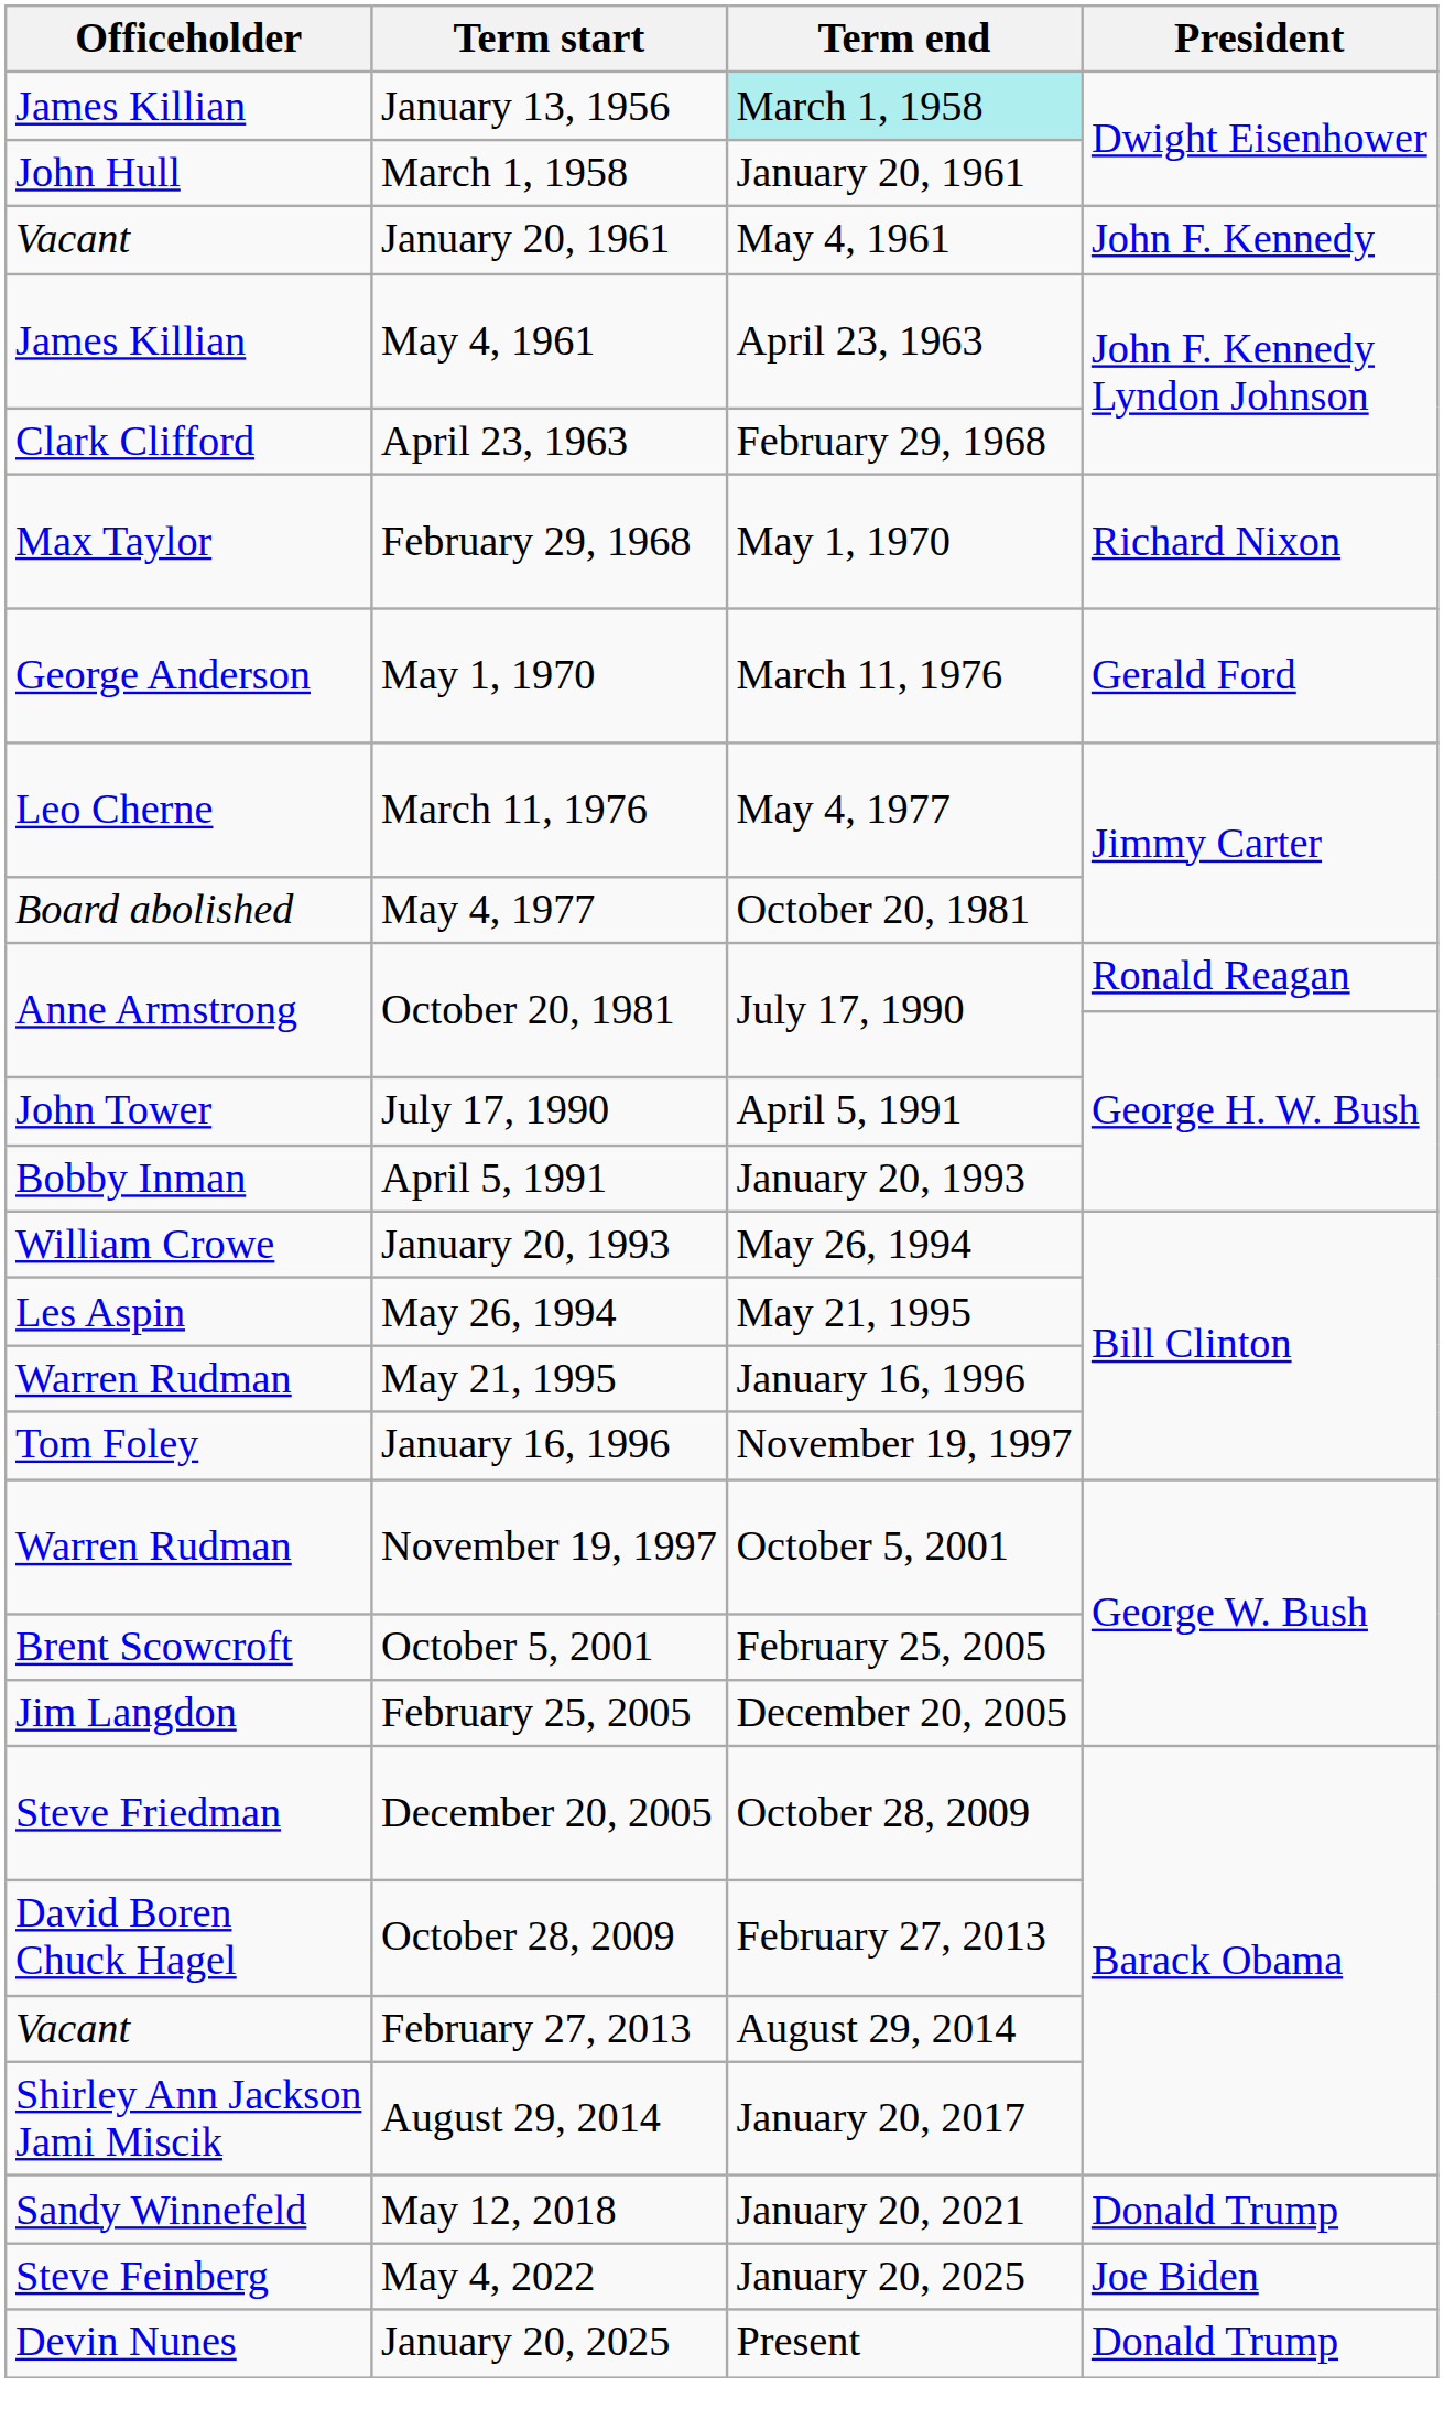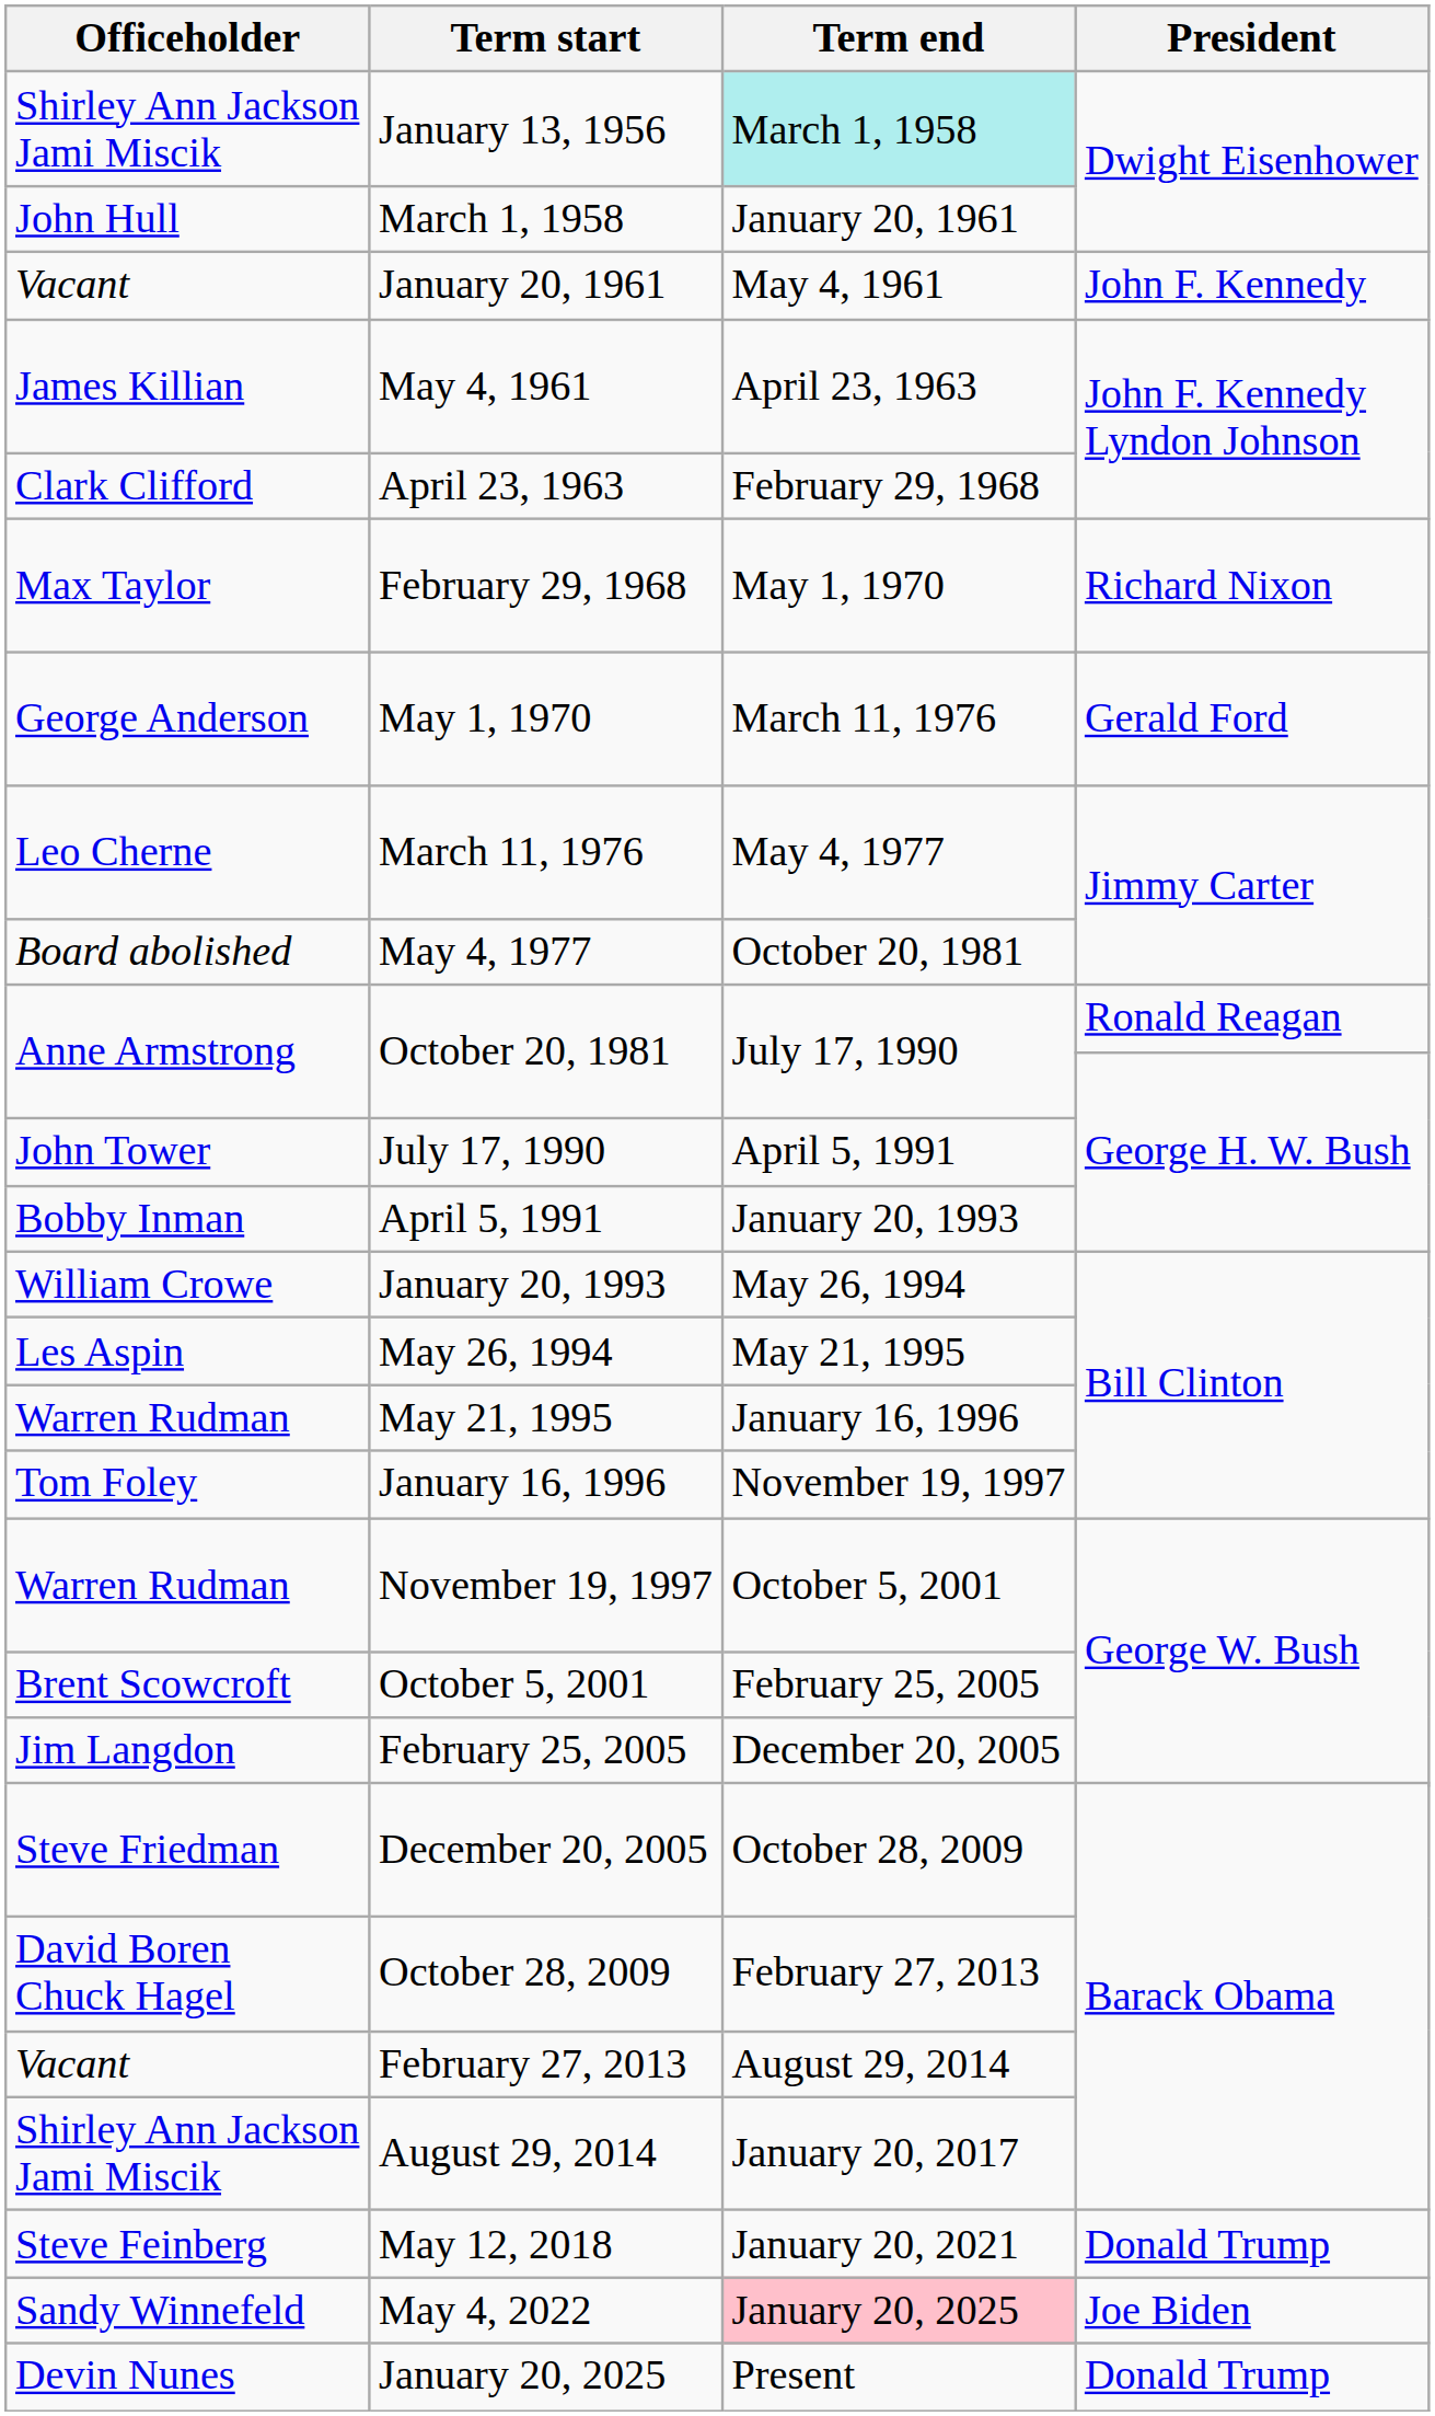January 13, 1956 | Officeholder: James Killian -> Shirley Ann Jackson Jami Miscik
May 12, 2018 | Officeholder: Sandy Winnefeld -> Steve Feinberg
May 4, 2022 | Officeholder: Steve Feinberg -> Sandy Winnefeld
May 4, 2022 | Term end: no background -> pink background
